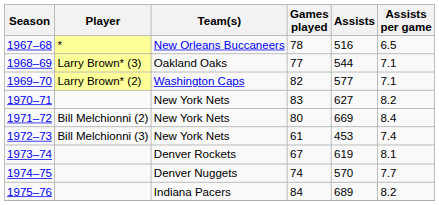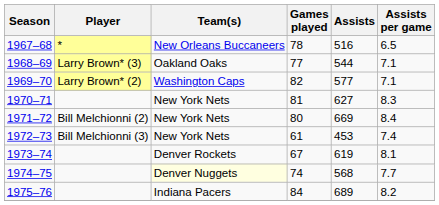1970–71 | Games played: 83 -> 81
1970–71 | Assists per game: 8.2 -> 8.3
1974–75 | Team(s): no background -> lightyellow background
1974–75 | Assists: 570 -> 568
